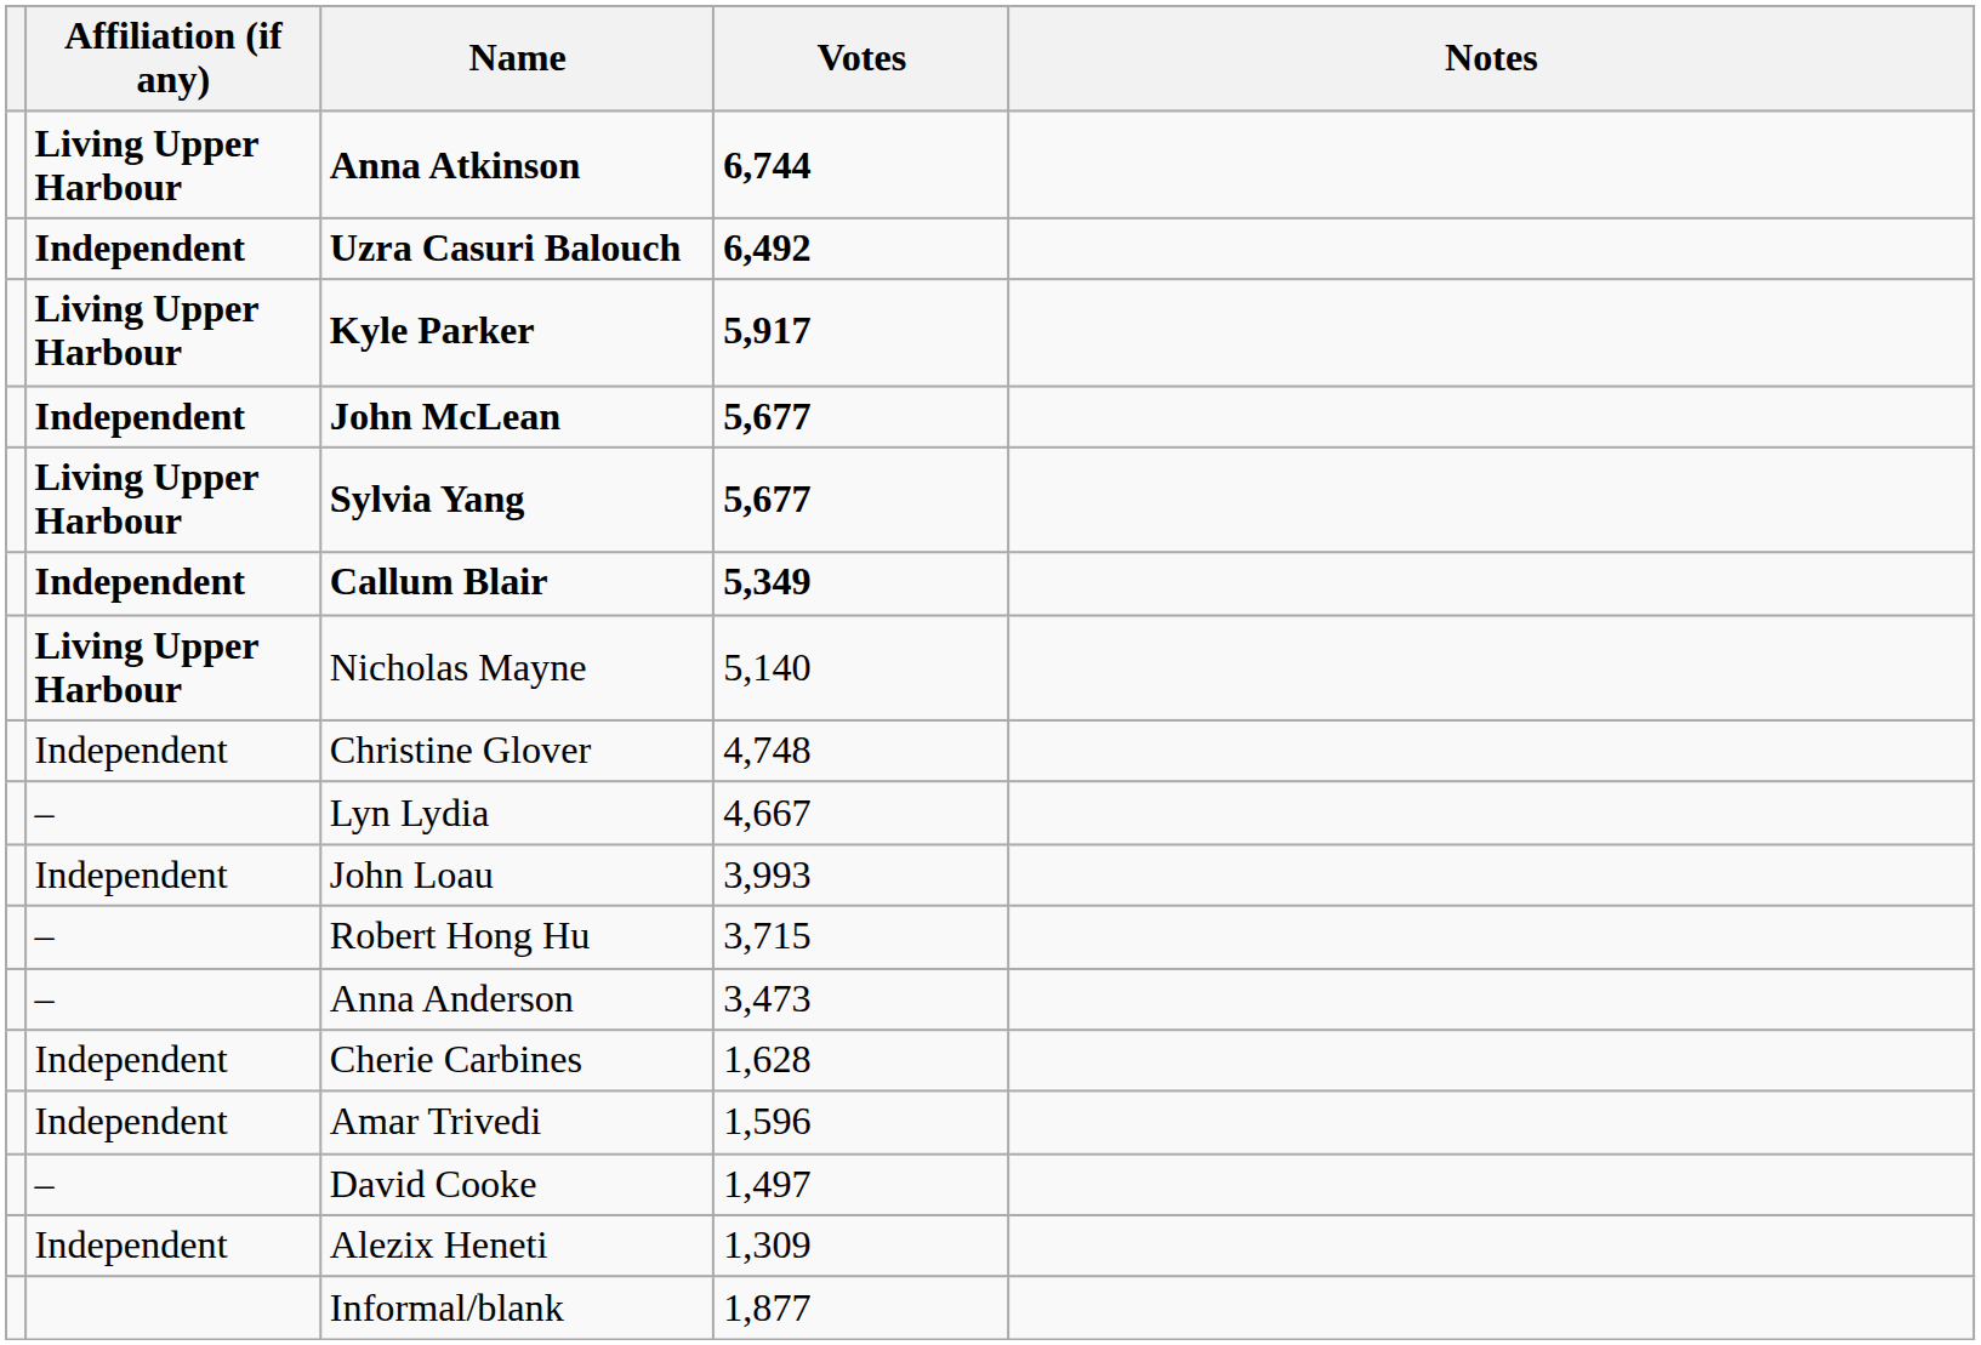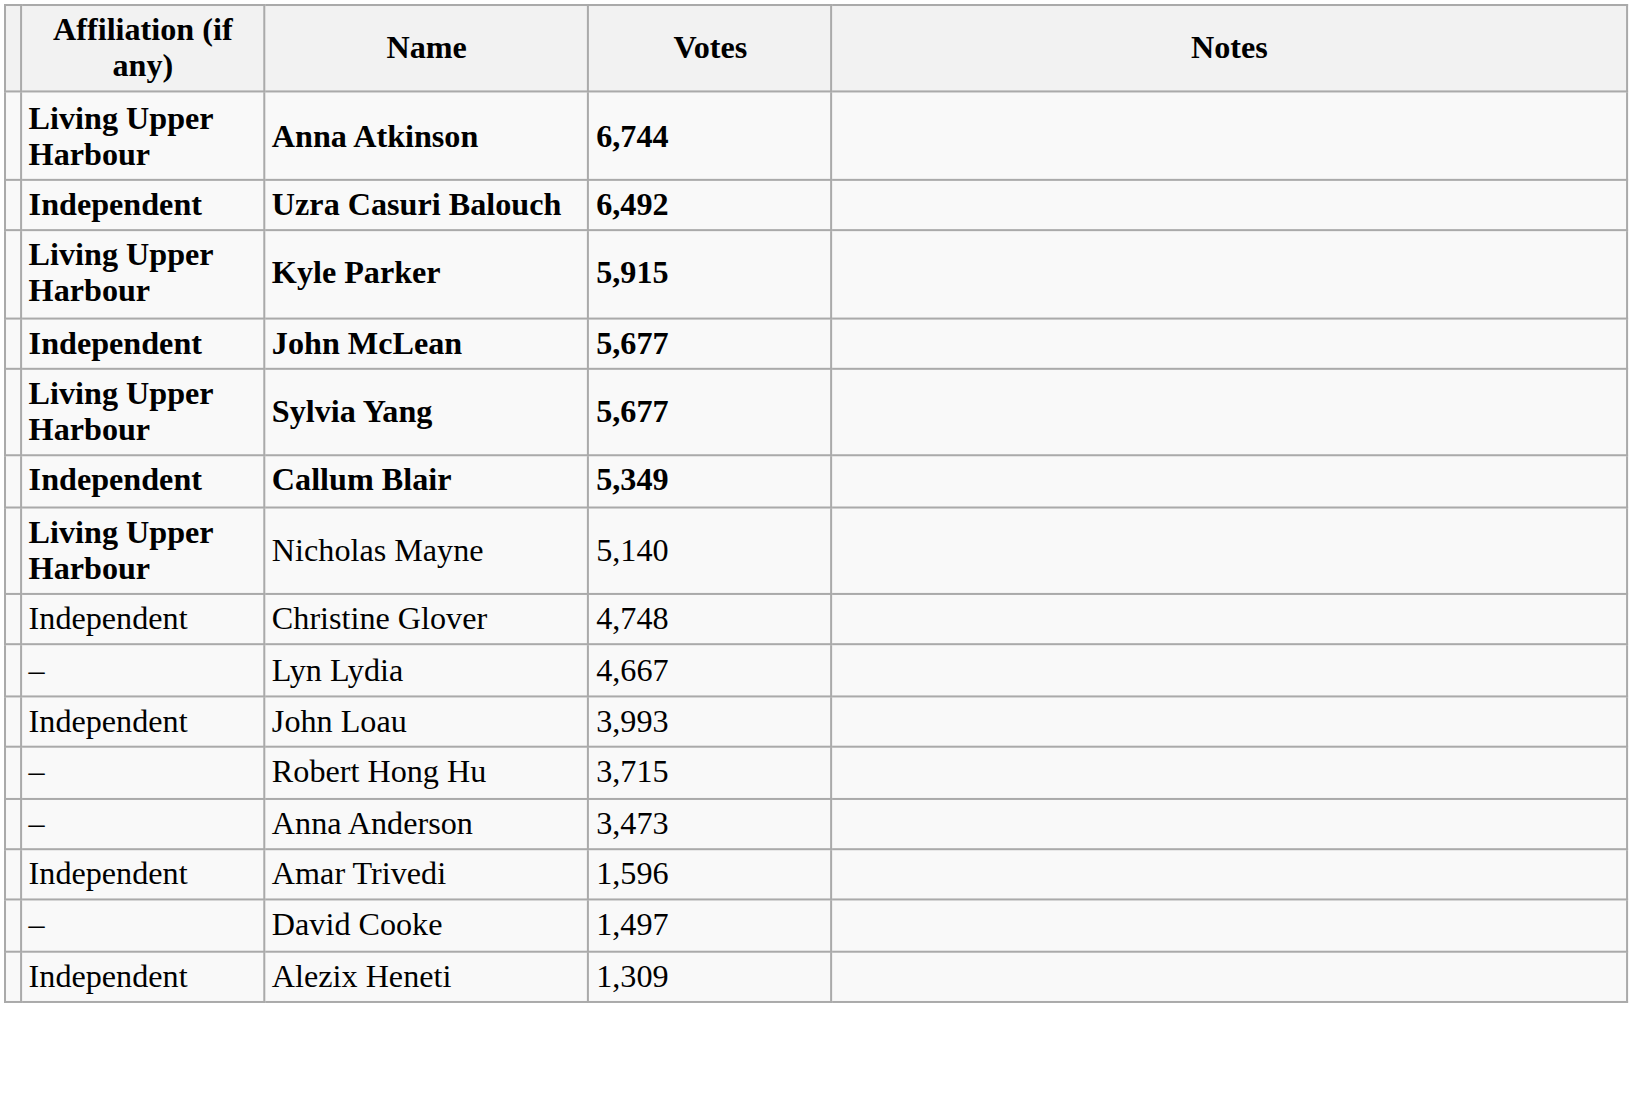Kyle Parker | Votes: 5,917 -> 5,915
- row: Independent | Cherie Carbines | 1,628
- row: Informal/blank | 1,877
